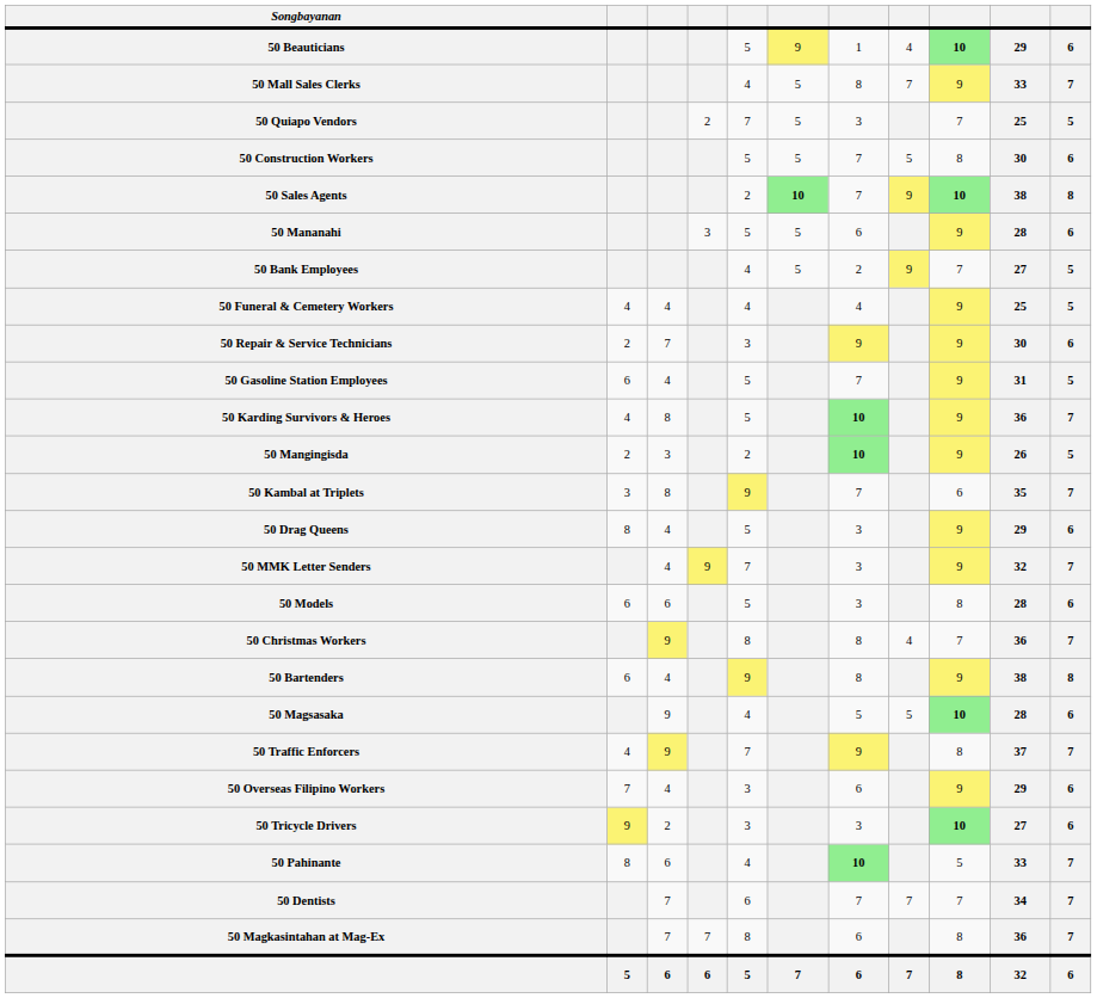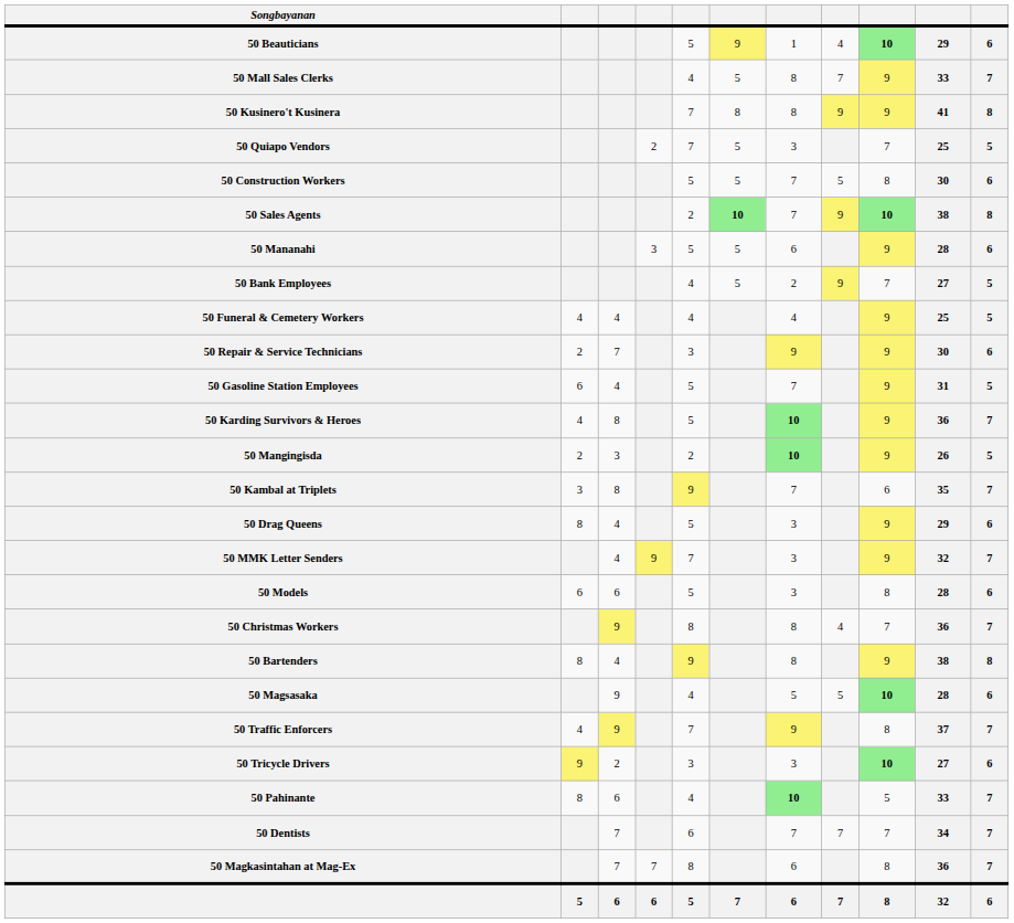+ row: 50 Kusinero't Kusinera | 7 | 8 | 8 | 9 | 9 | 41 | 8
50 Bartenders | column 2: 6 -> 8
- row: 50 Overseas Filipino Workers | 7 | 4 | 3 | 6 | 9 | 29 | 6
